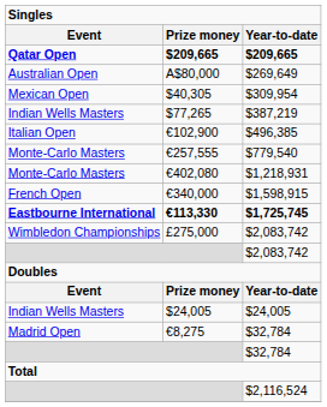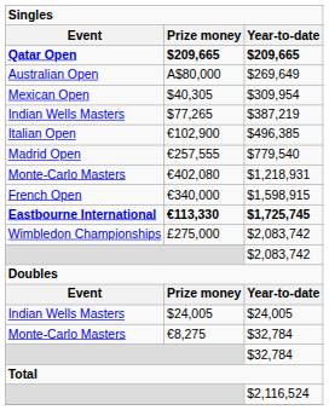€257,555 | Event: Monte-Carlo Masters -> Madrid Open
€8,275 | Event: Madrid Open -> Monte-Carlo Masters
